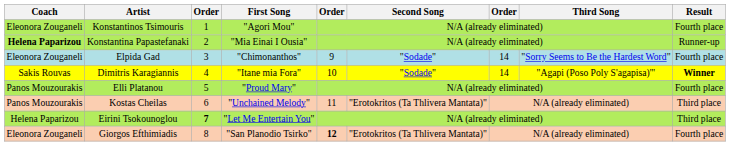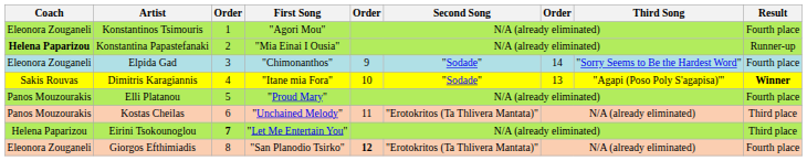Dimitris Karagiannis | column 7: 14 -> 13
